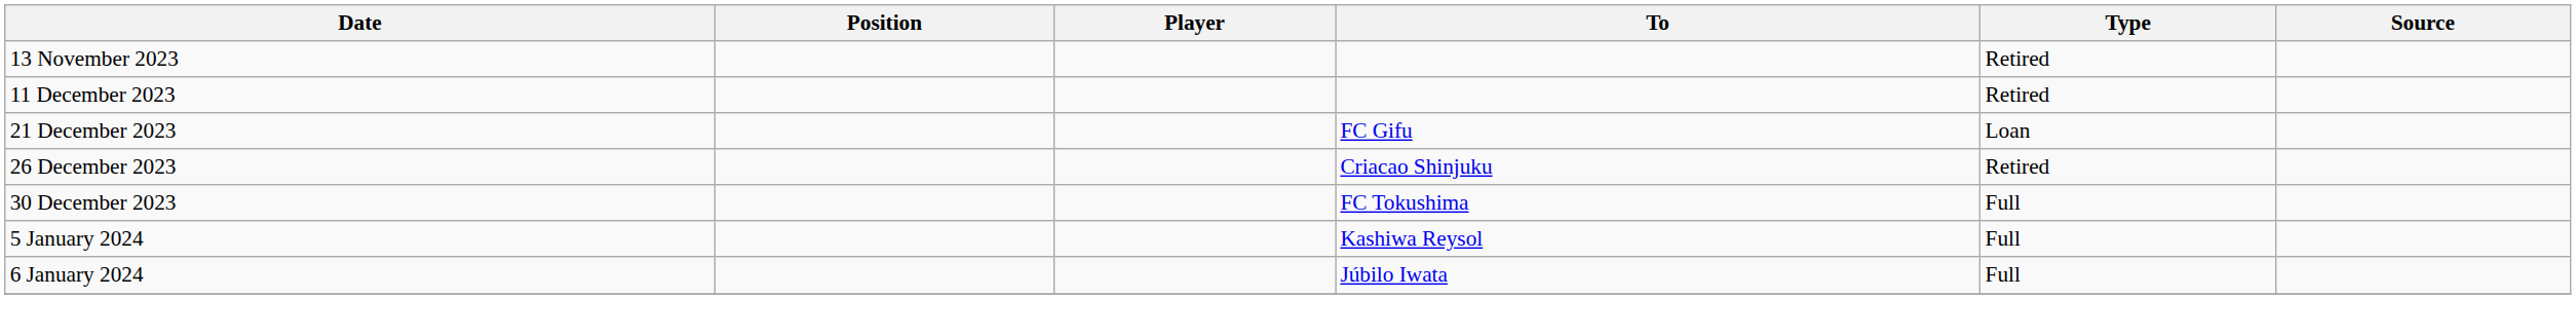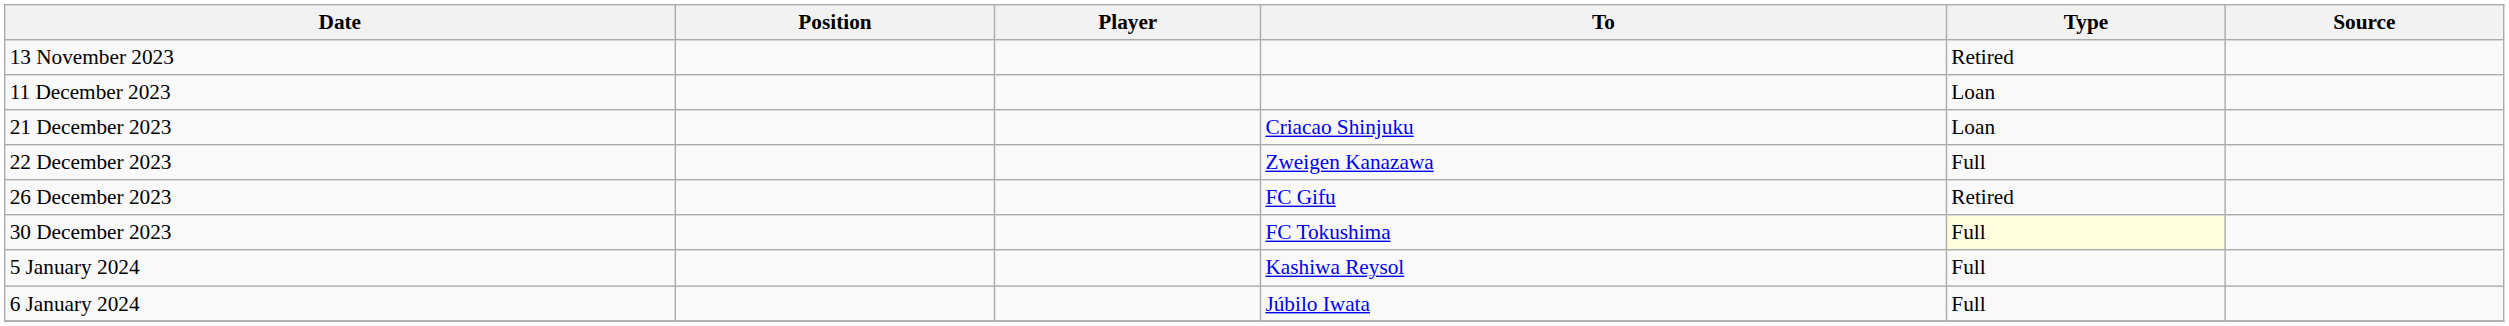11 December 2023 | Type: Retired -> Loan
21 December 2023 | To: FC Gifu -> Criacao Shinjuku
+ row: 22 December 2023 | Zweigen Kanazawa | Full
26 December 2023 | To: Criacao Shinjuku -> FC Gifu
30 December 2023 | Type: no background -> lightyellow background
